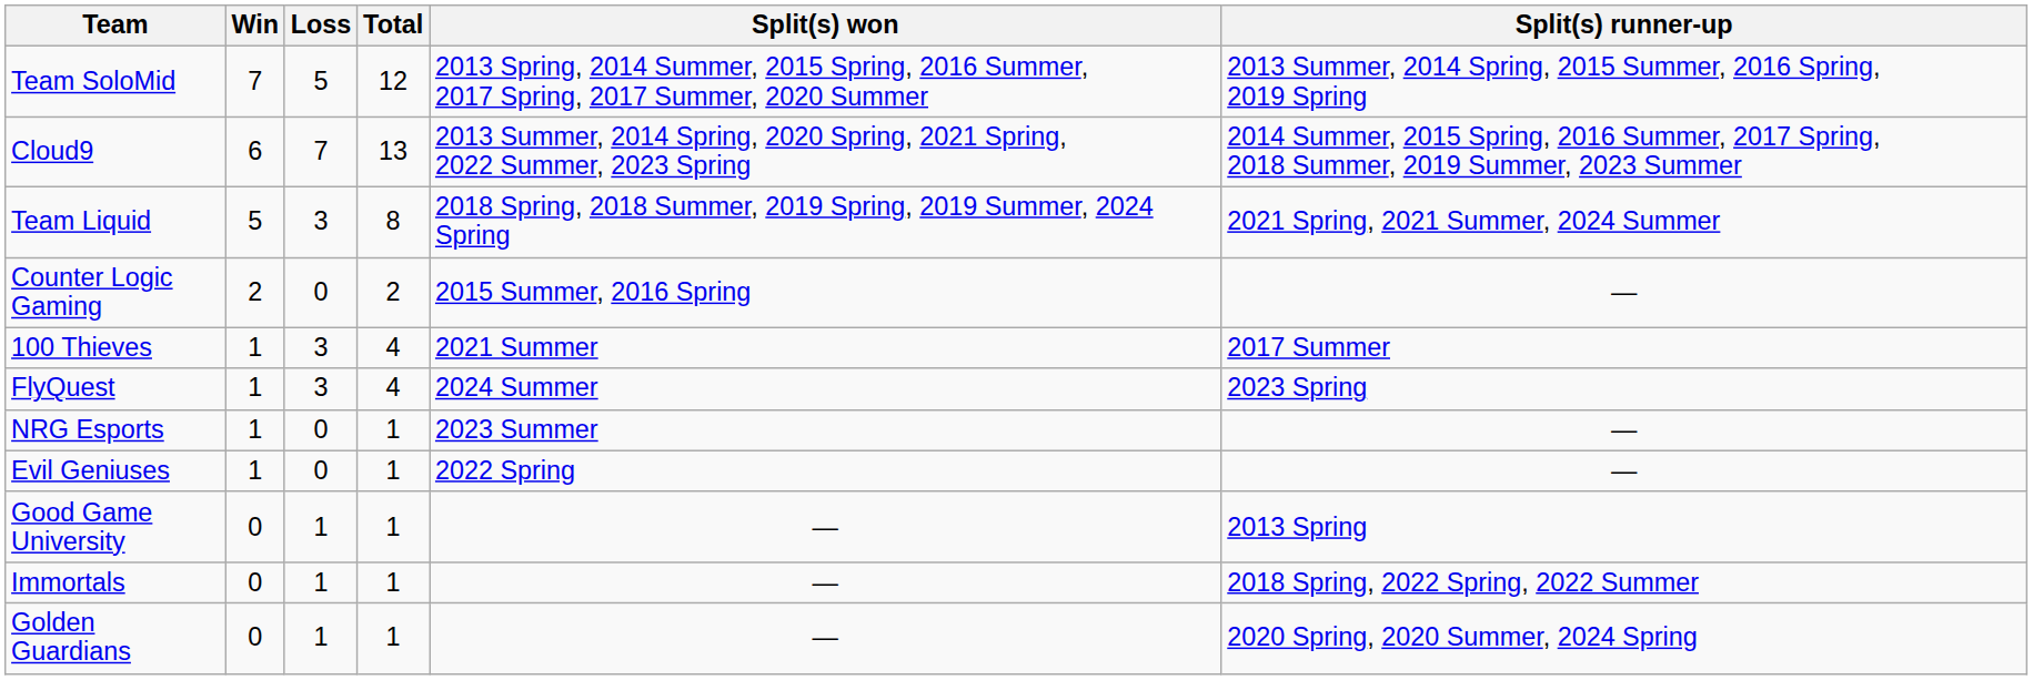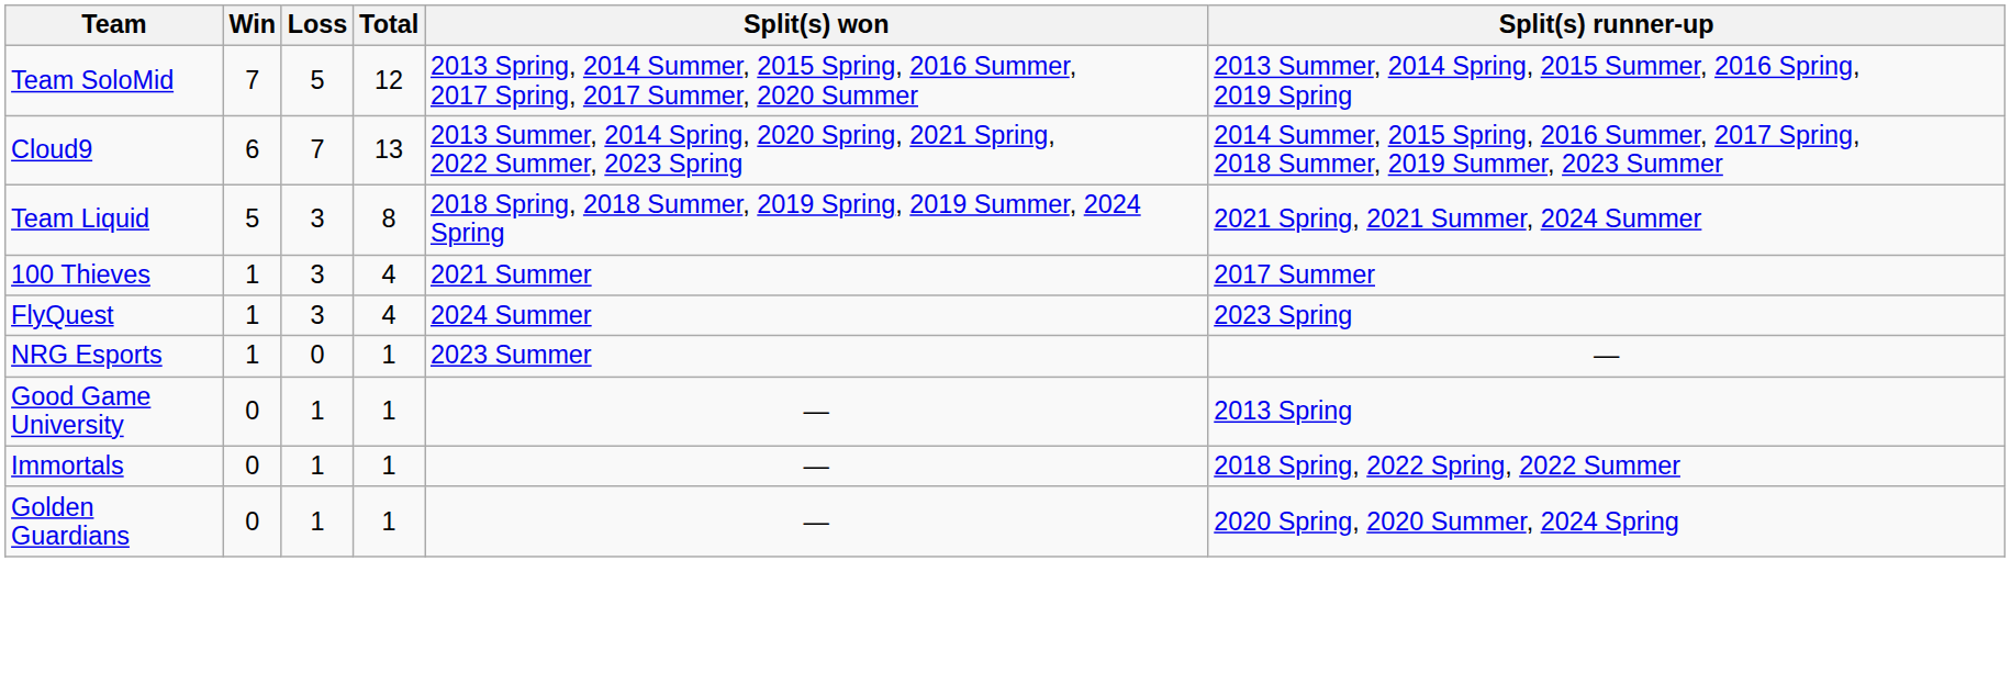- row: Counter Logic Gaming | 2 | 0 | 2 | 2015 Summer, 2016 Spring | —
- row: Evil Geniuses | 1 | 0 | 1 | 2022 Spring | —
